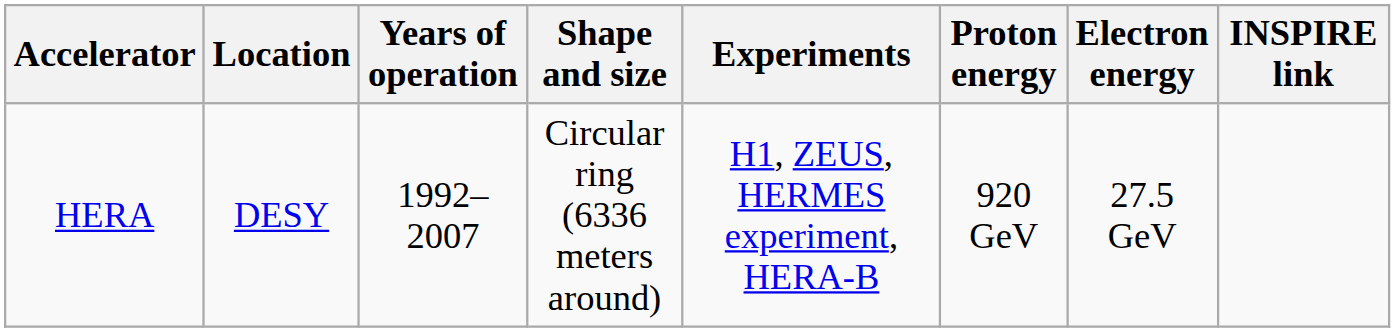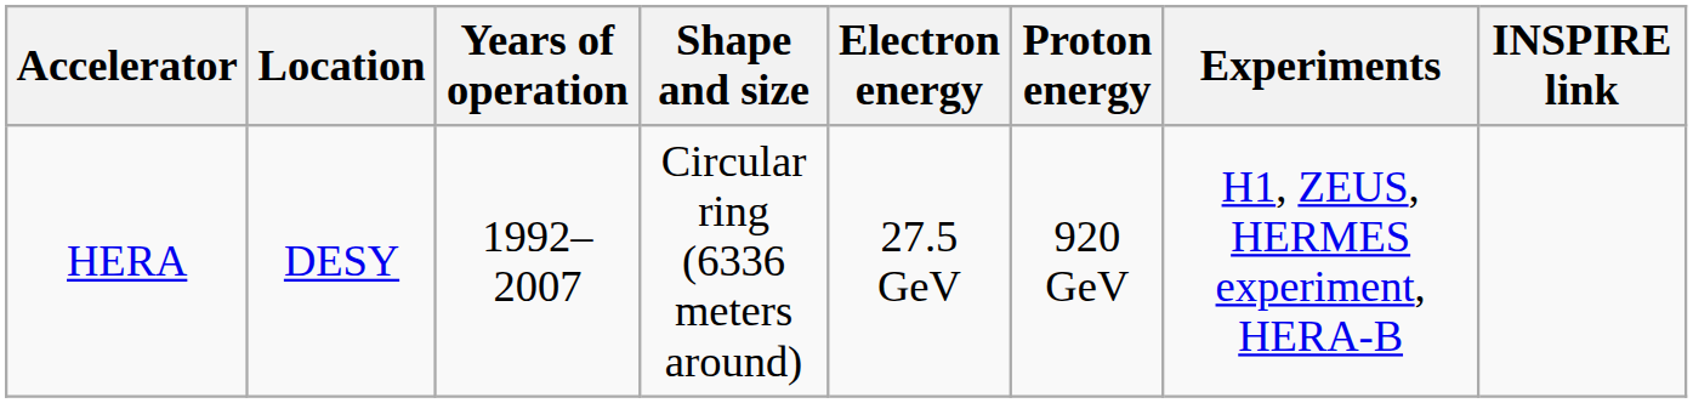columns swapped: Electron energy <-> Experiments
